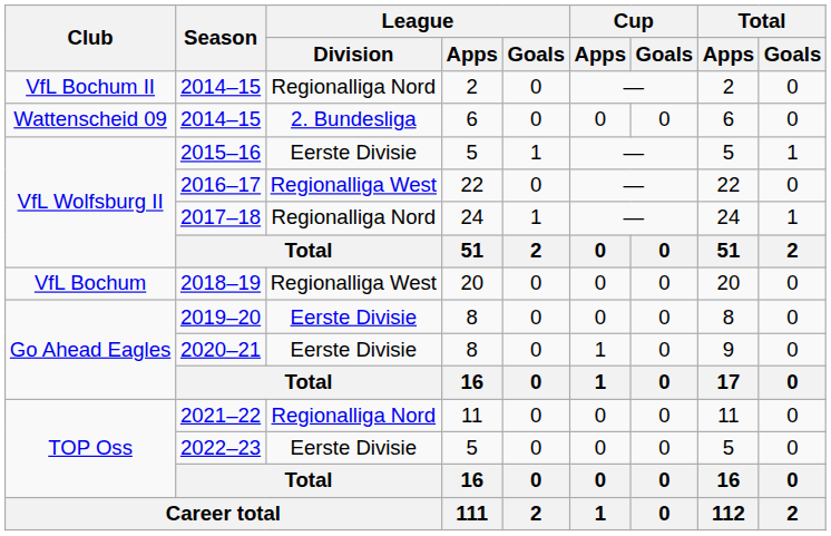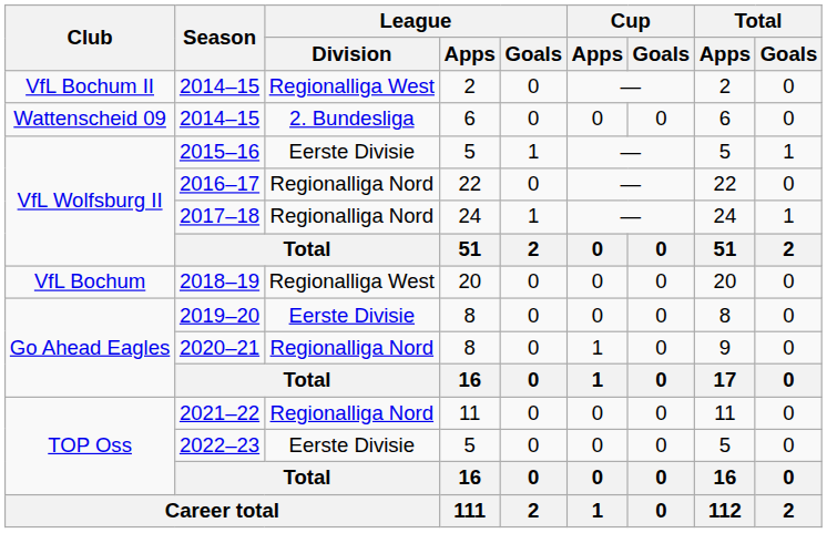2014–15 / 2 | League / Division: Regionalliga Nord -> Regionalliga West
2016–17 | League / Division: Regionalliga West -> Regionalliga Nord
2020–21 | League / Division: Eerste Divisie -> Regionalliga Nord
